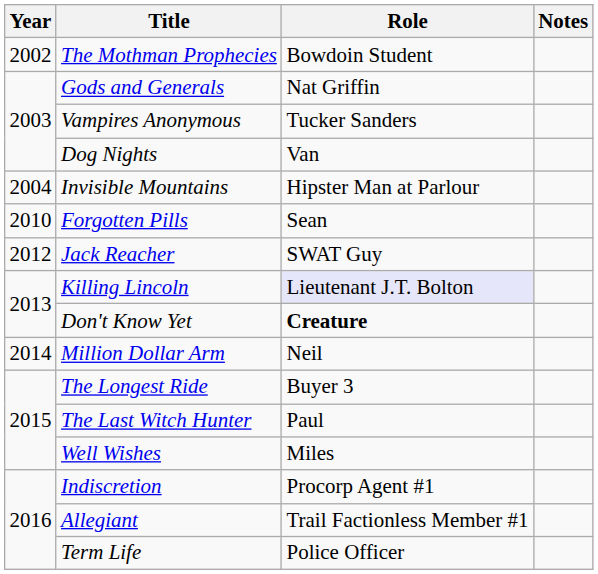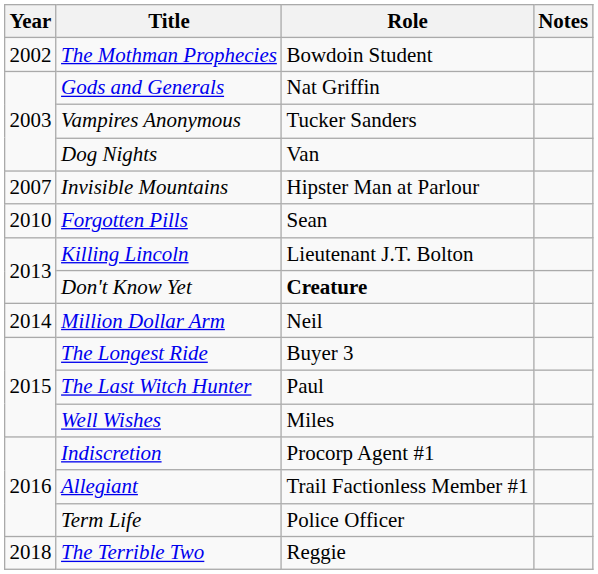Invisible Mountains | Year: 2004 -> 2007
- row: 2012 | Jack Reacher | SWAT Guy
Killing Lincoln | Role: lavender background -> no background
+ row: 2018 | The Terrible Two | Reggie
